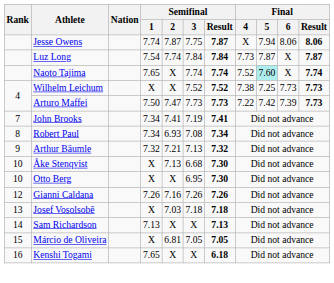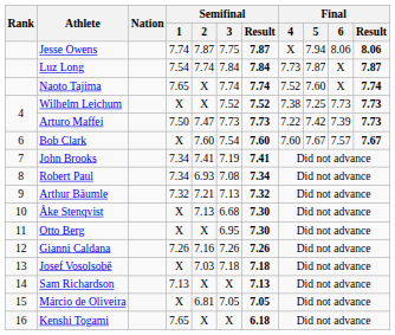Naoto Tajima | Final / 5: paleturquoise background -> no background
+ row: 6 | Bob Clark | X | 7.60 | 7.54 | 7.60 | 7.60 | 7.67 | 7.57 | 7.67
Otto Berg | Rank: 10 -> 11
